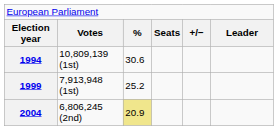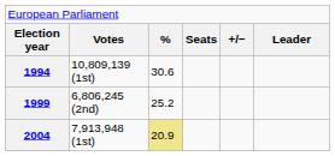1999 | column 2: 7,913,948 (1st) -> 6,806,245 (2nd)
2004 | column 2: 6,806,245 (2nd) -> 7,913,948 (1st)
